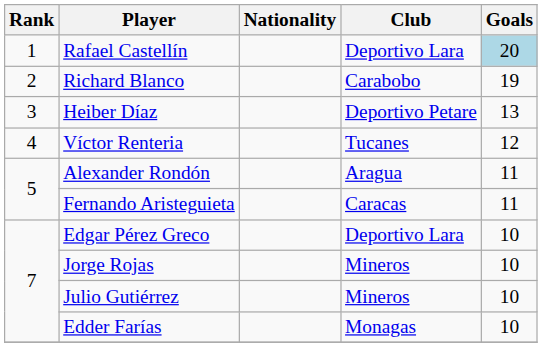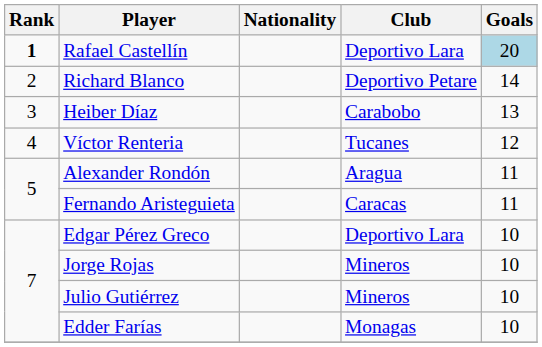Rafael Castellín | Rank: normal -> bold
Richard Blanco | Club: Carabobo -> Deportivo Petare
Richard Blanco | Goals: 19 -> 14
Heiber Díaz | Club: Deportivo Petare -> Carabobo
